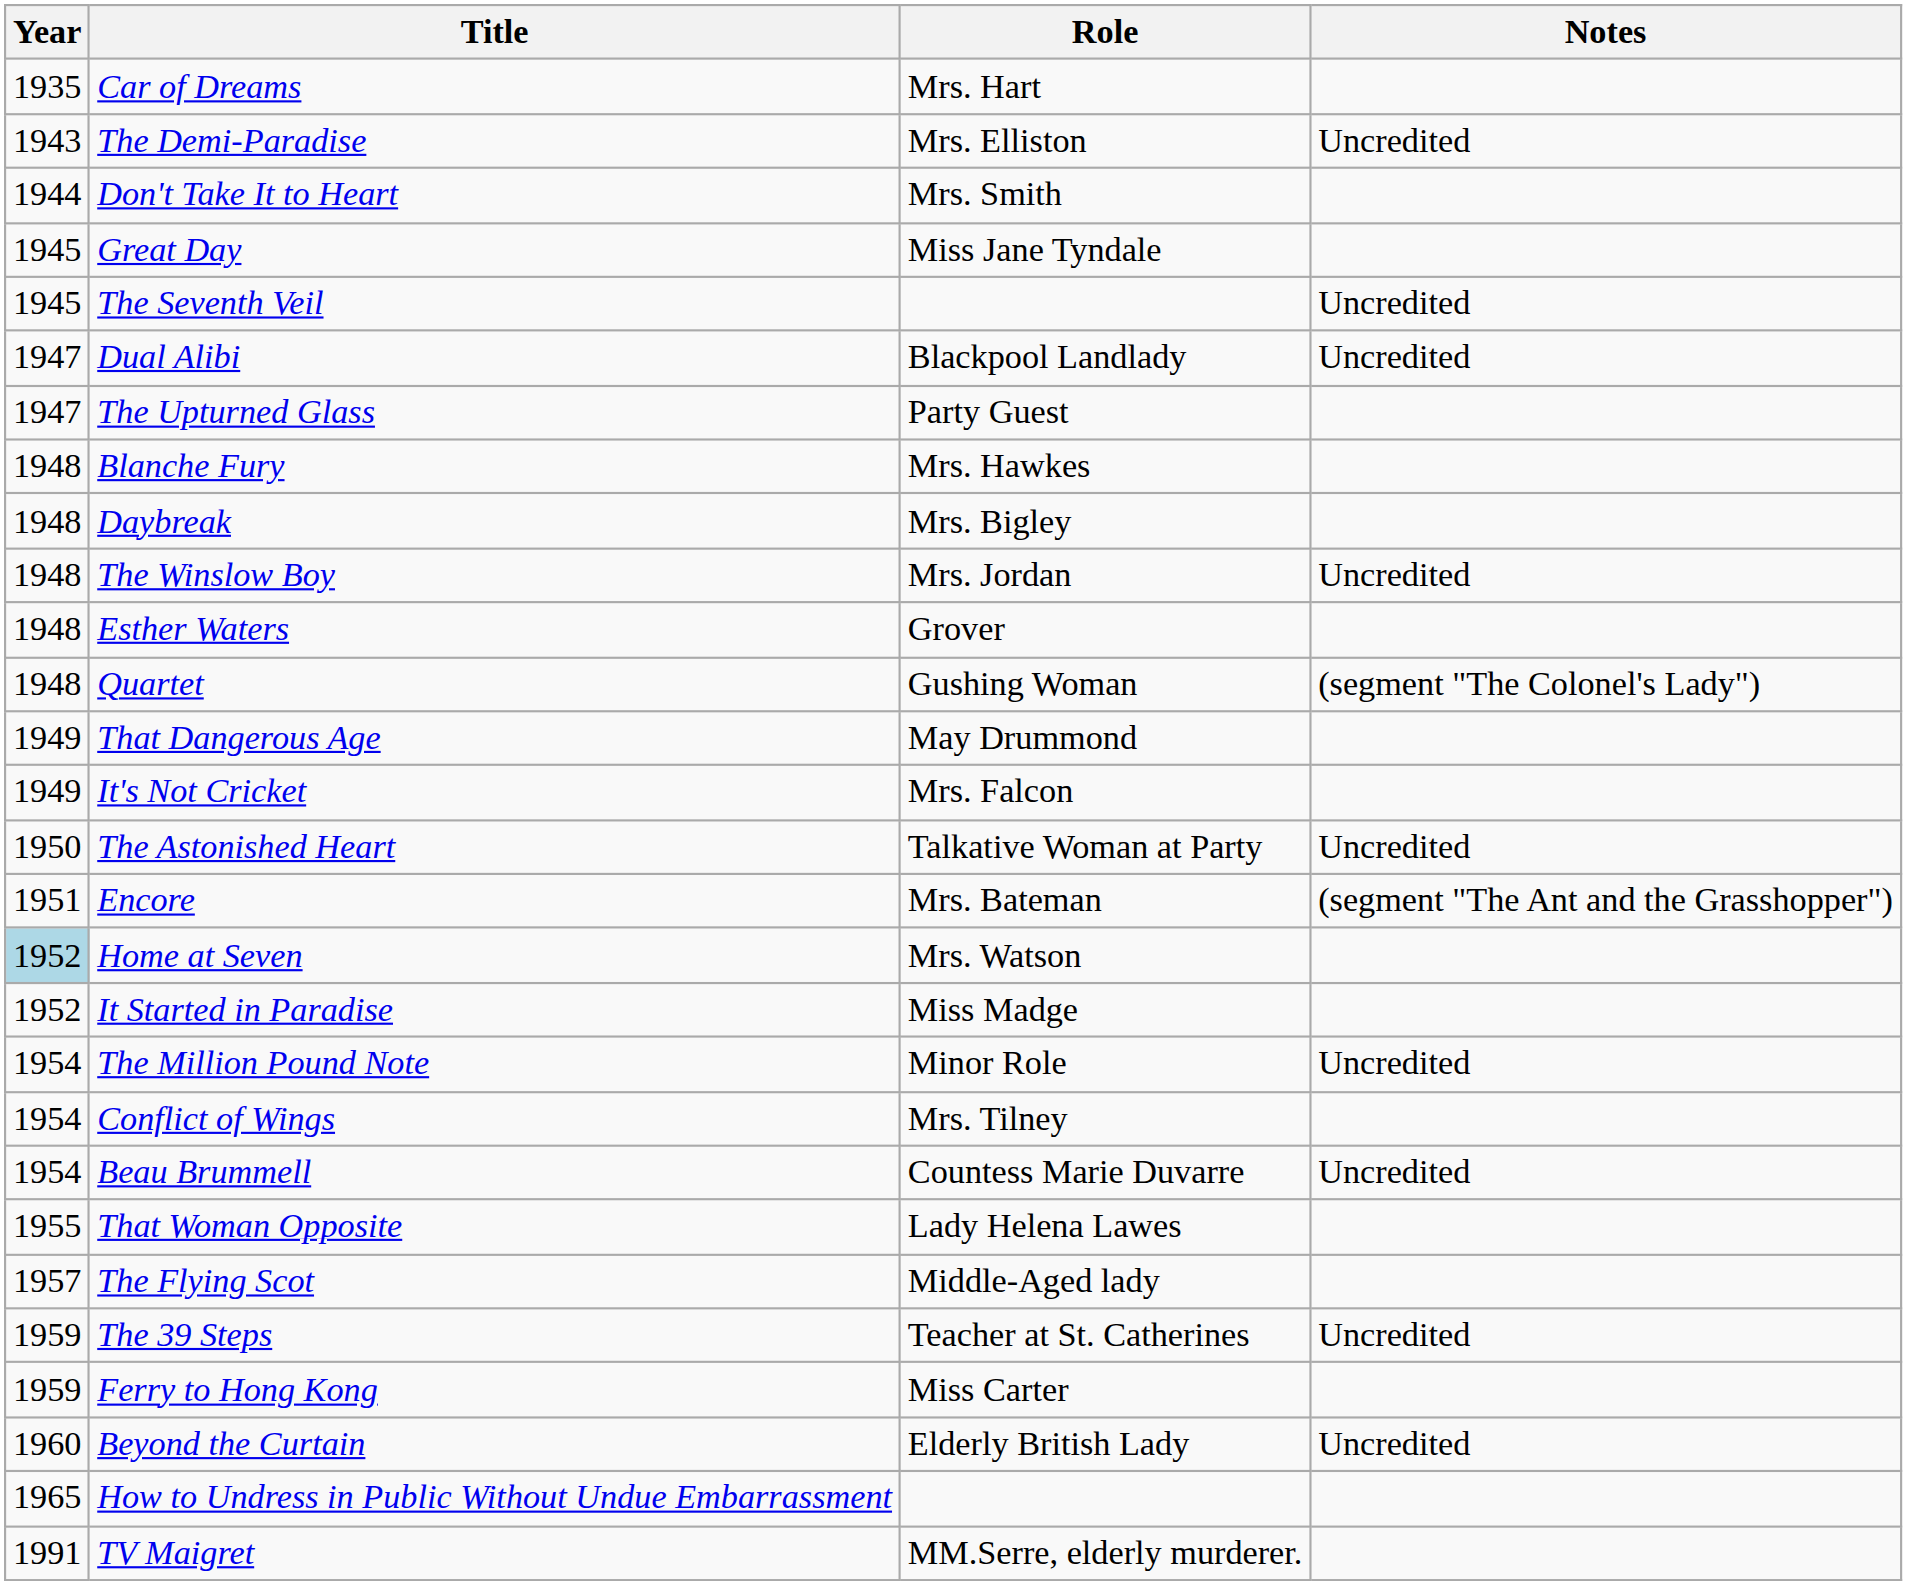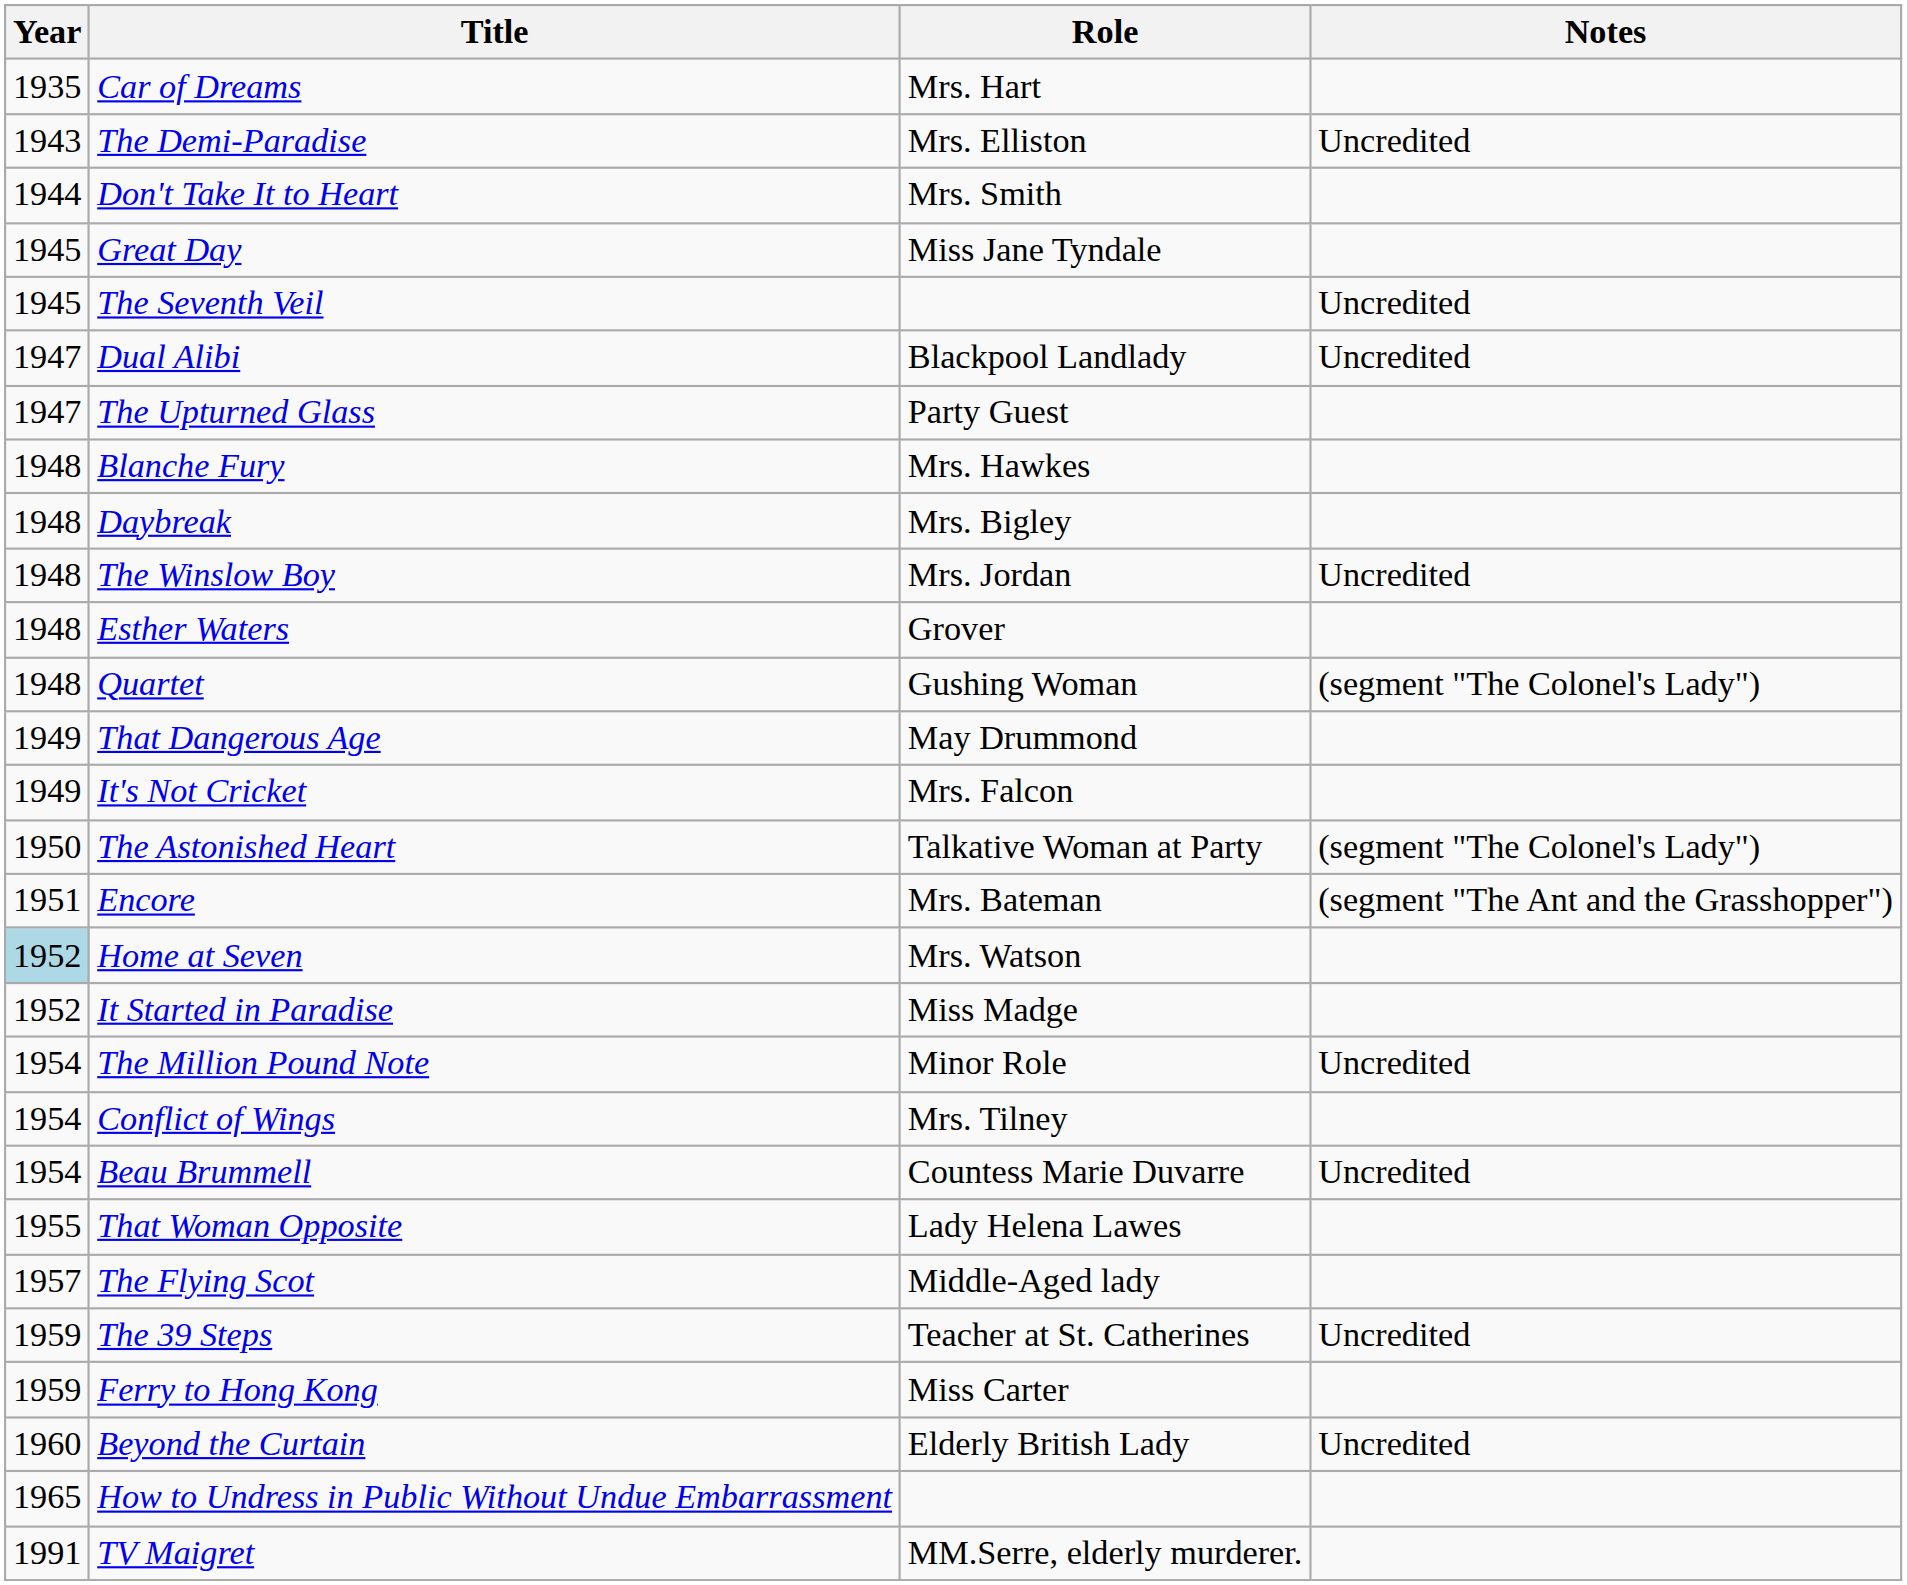The Astonished Heart | Notes: Uncredited -> (segment "The Colonel's Lady")
